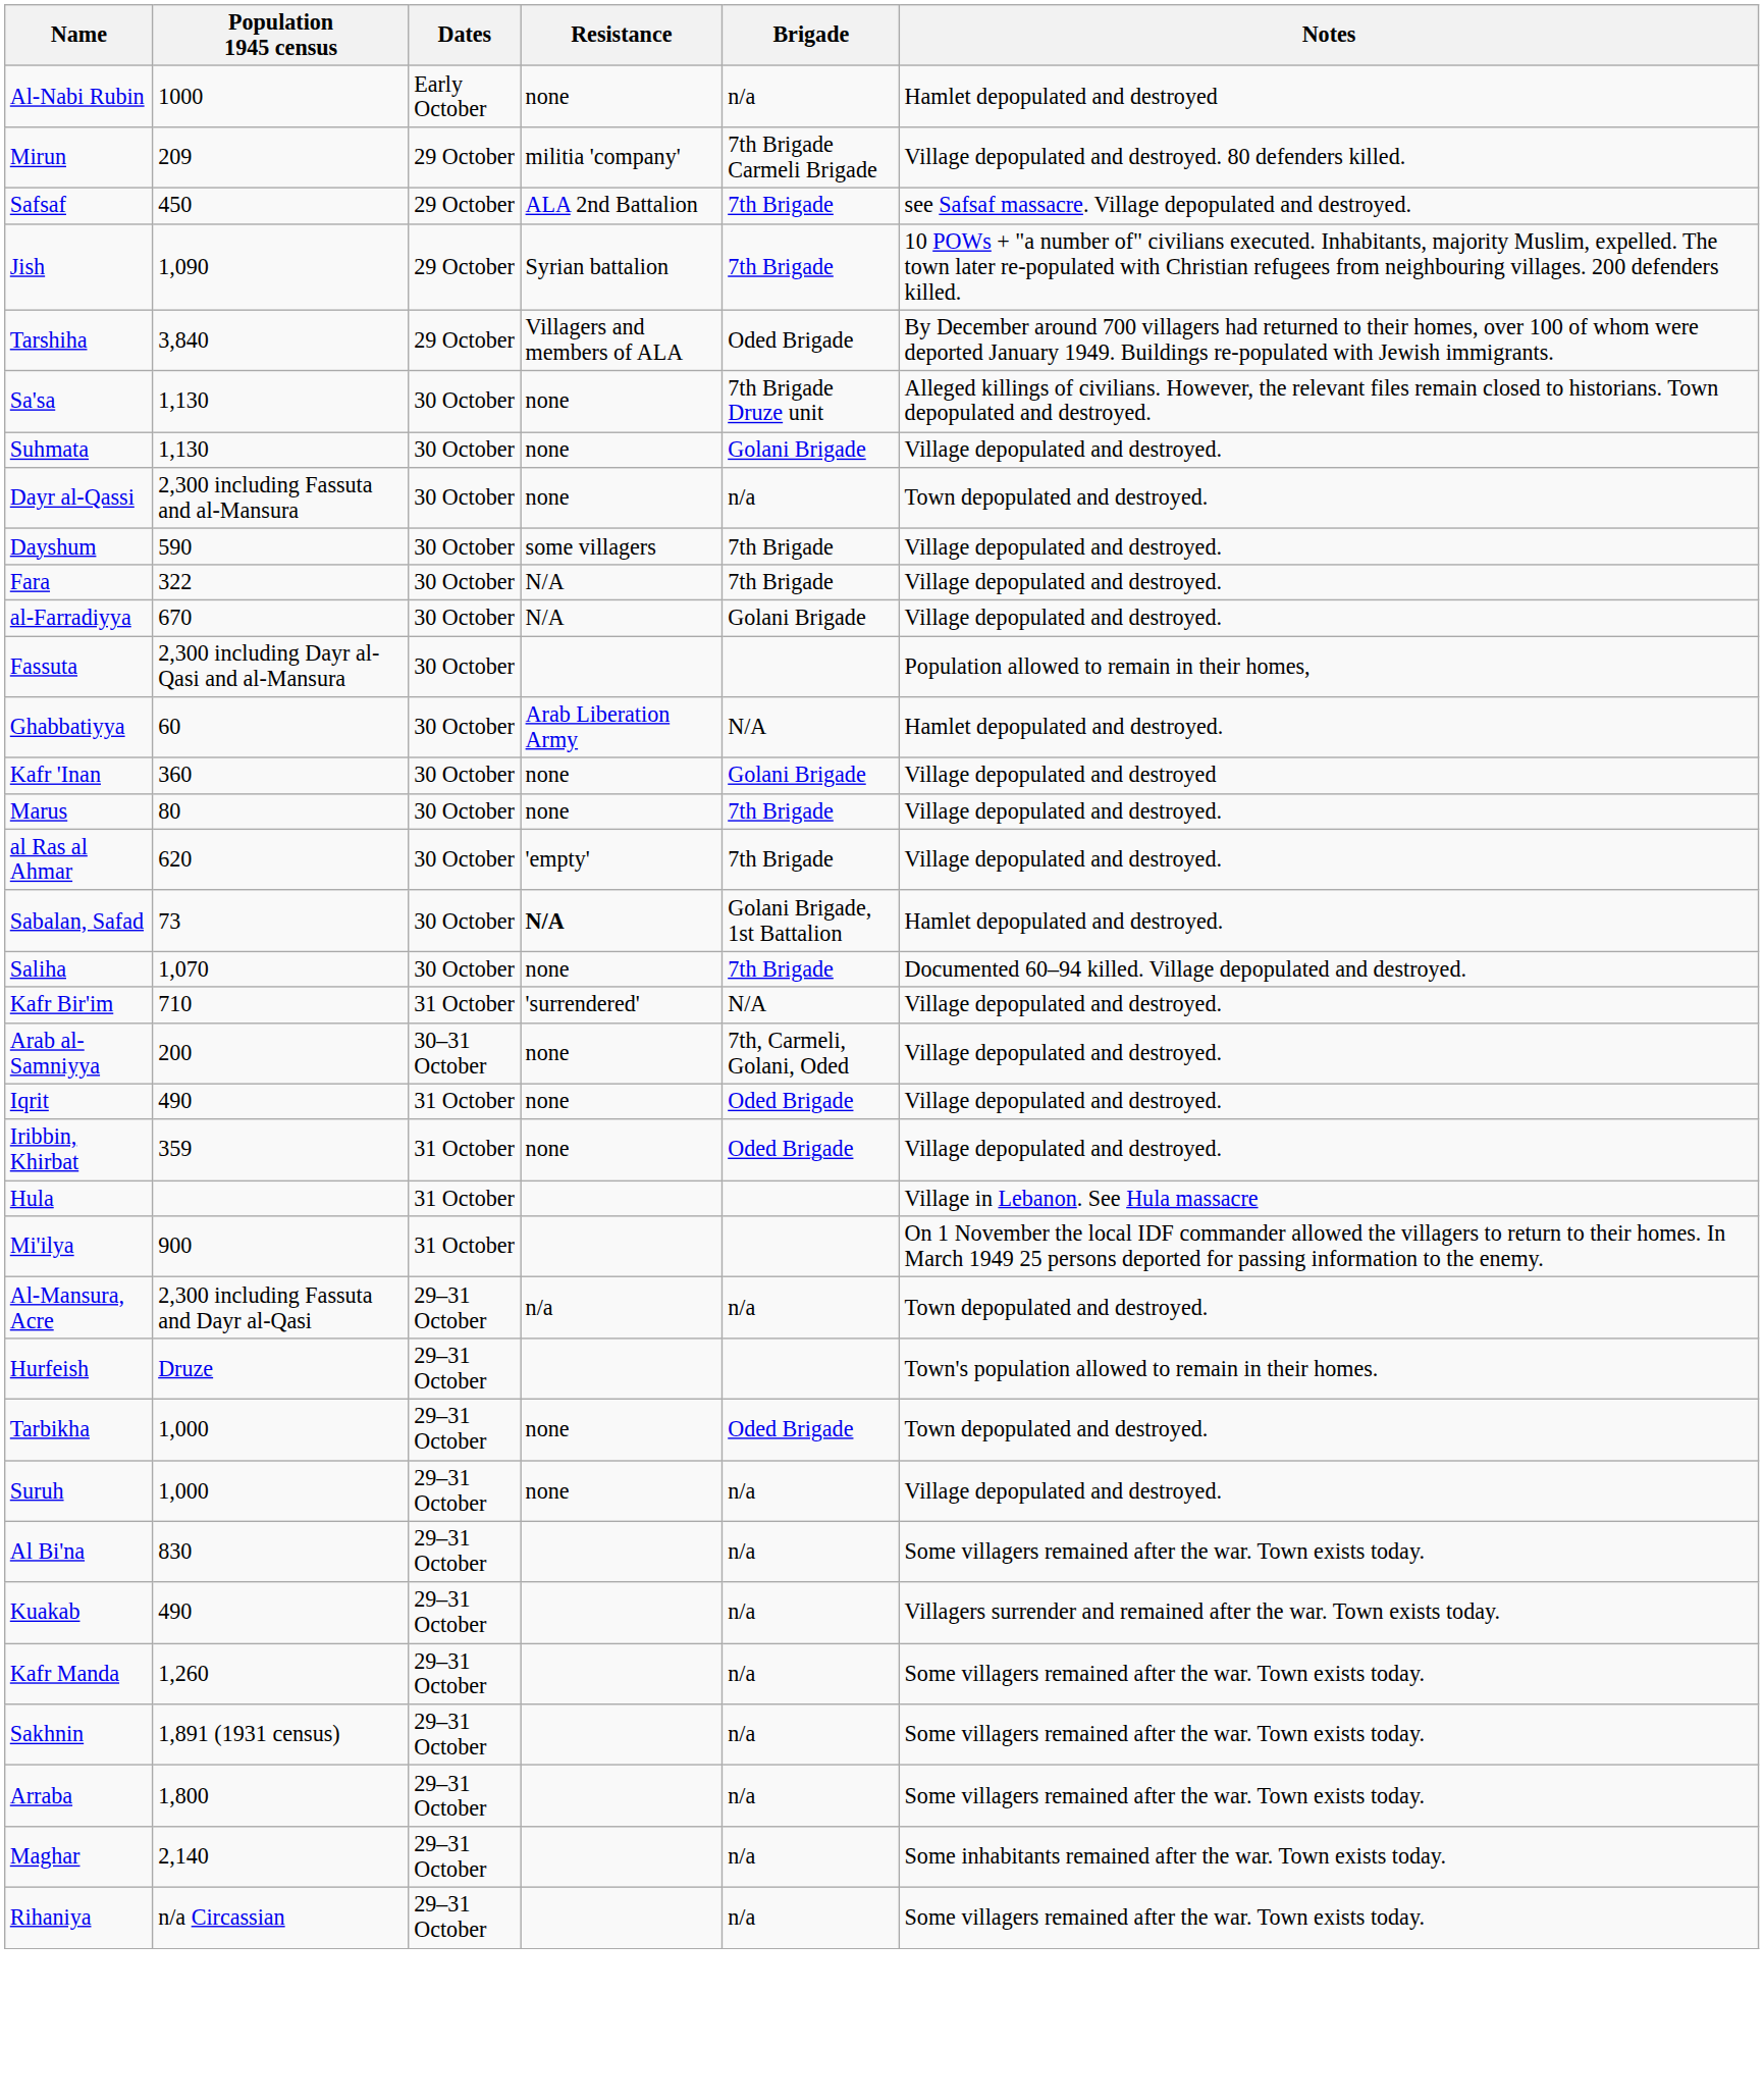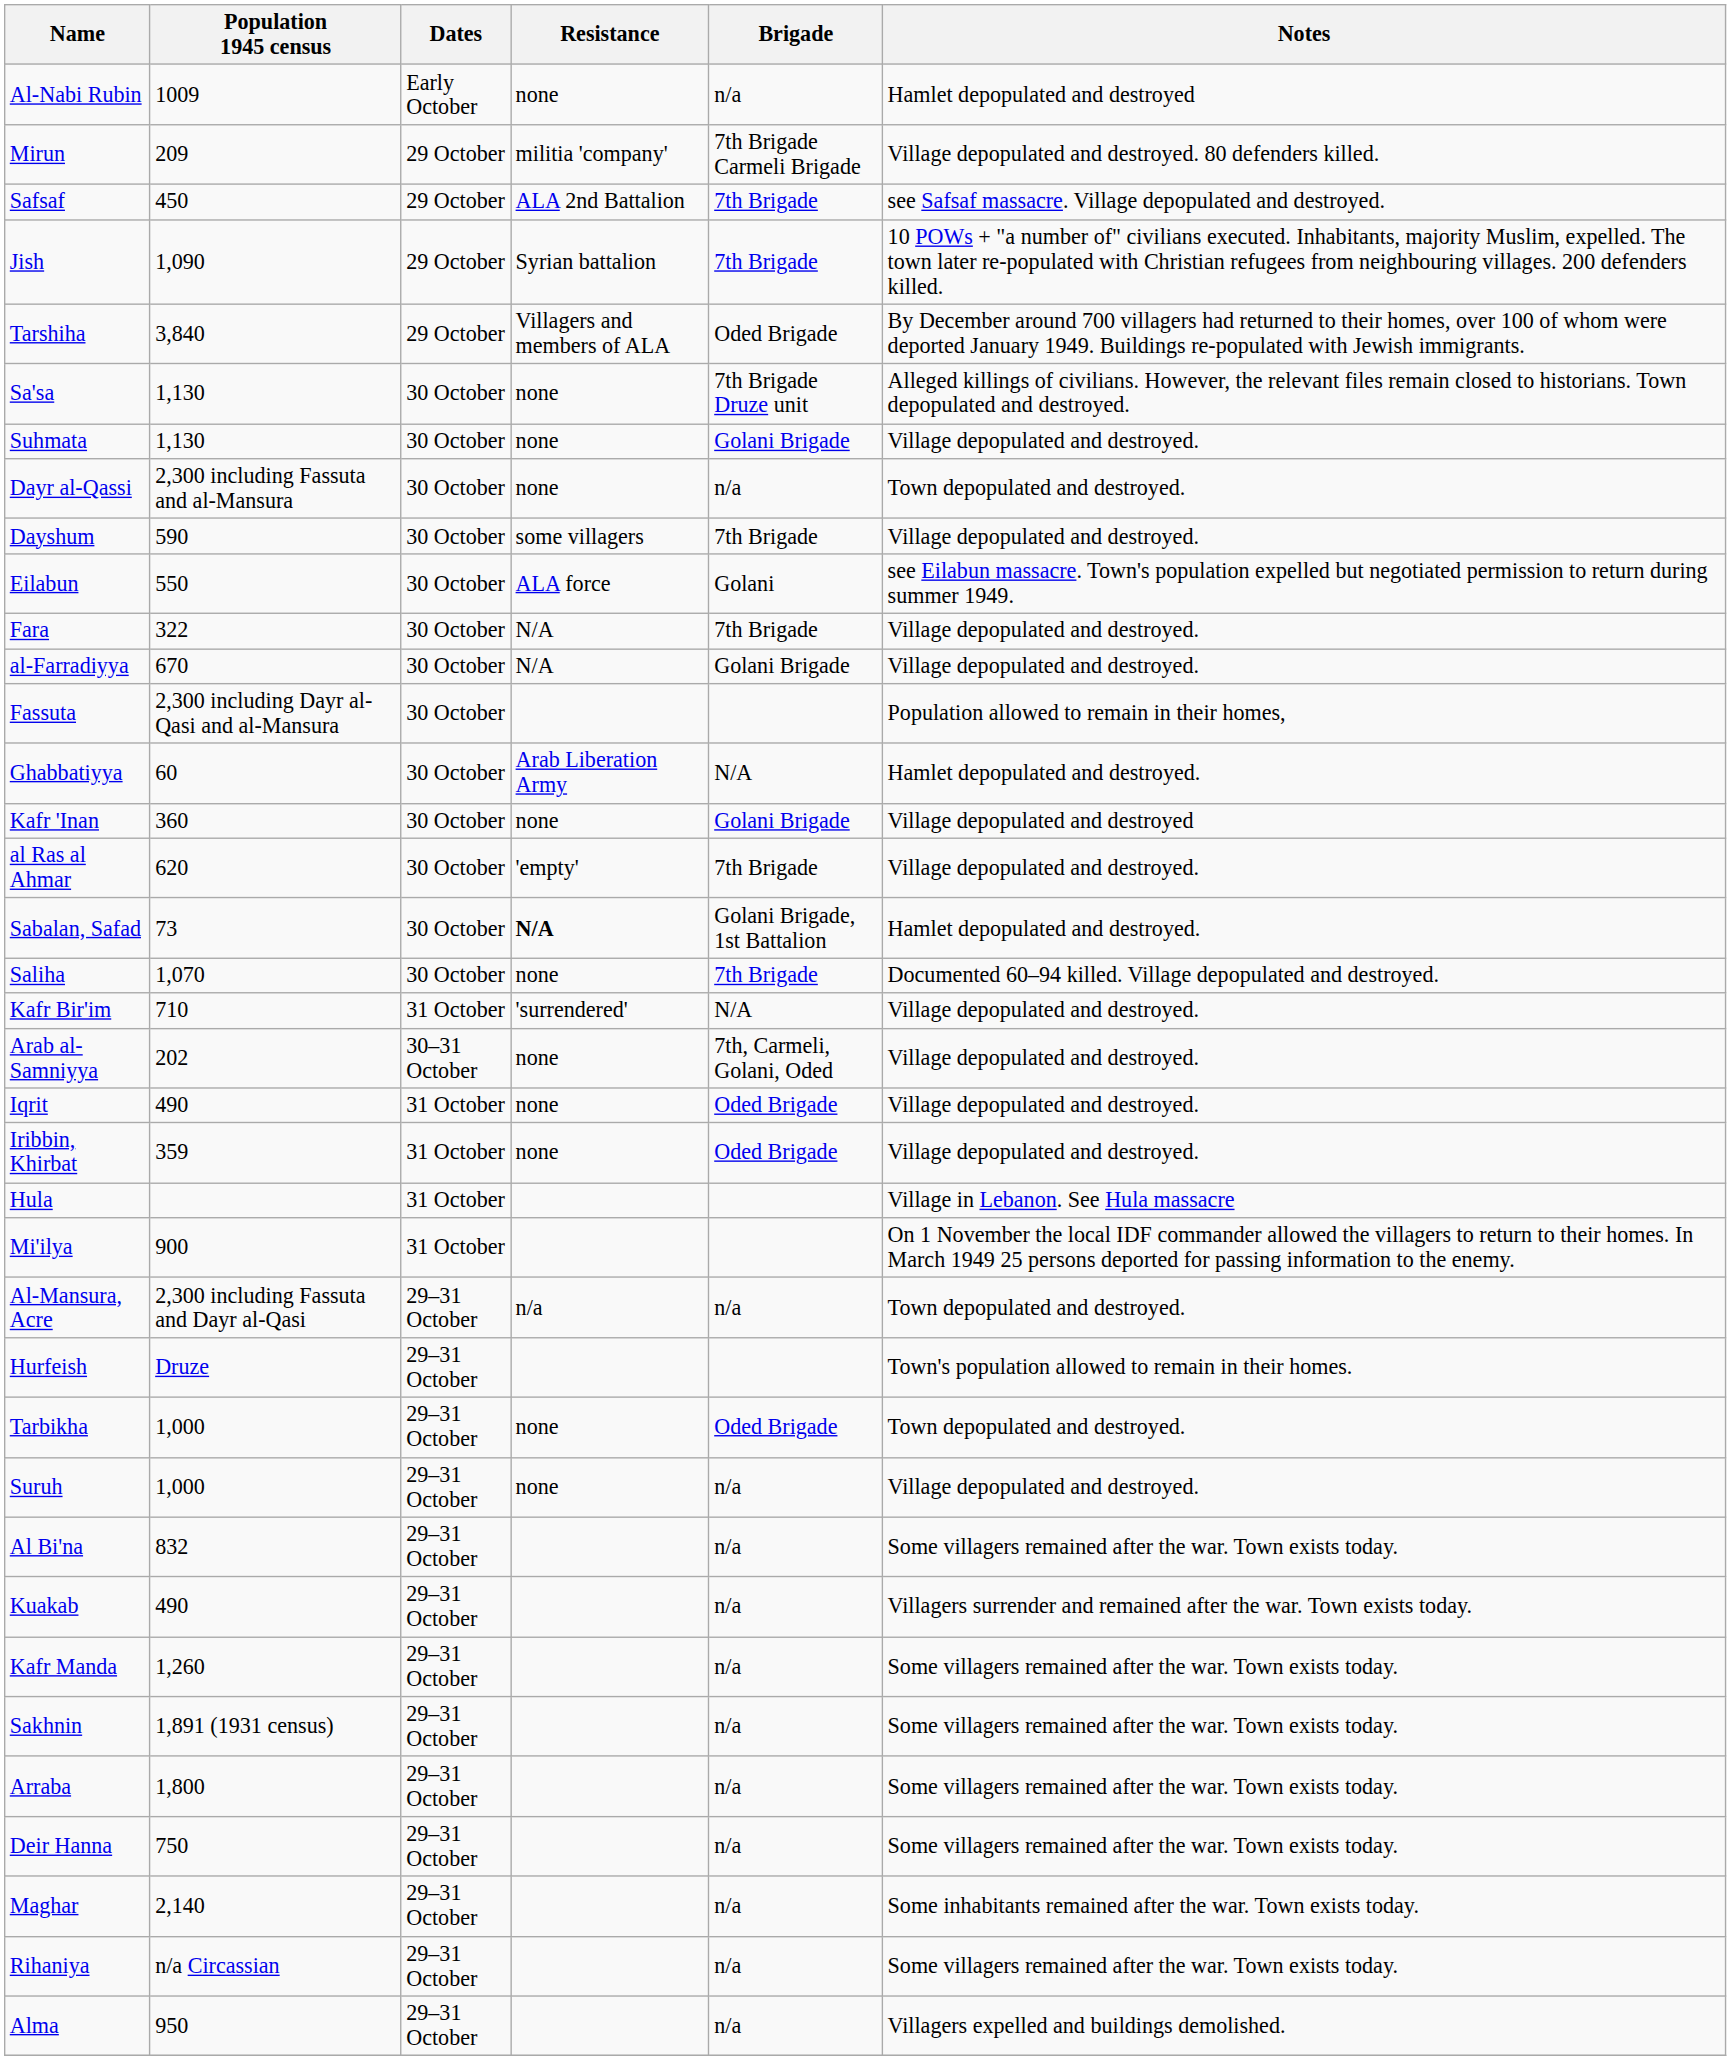Al-Nabi Rubin | Population 1945 census: 1000 -> 1009
+ row: Eilabun | 550 | 30 October | ALA force | Golani | see Eilabun massacre. Town's population expelled but negotiated permission to return during summer 1949.
- row: Marus | 80 | 30 October | none | 7th Brigade | Village depopulated and destroyed.
Arab al-Samniyya | Population 1945 census: 200 -> 202
Al Bi'na | Population 1945 census: 830 -> 832
+ row: Deir Hanna | 750 | 29–31 October | n/a | Some villagers remained after the war. Town exists today.
+ row: Alma | 950 | 29–31 October | n/a | Villagers expelled and buildings demolished.
